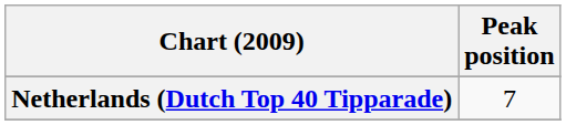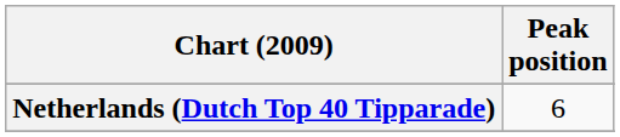Netherlands (Dutch Top 40 Tipparade) | Peak position: 7 -> 6
